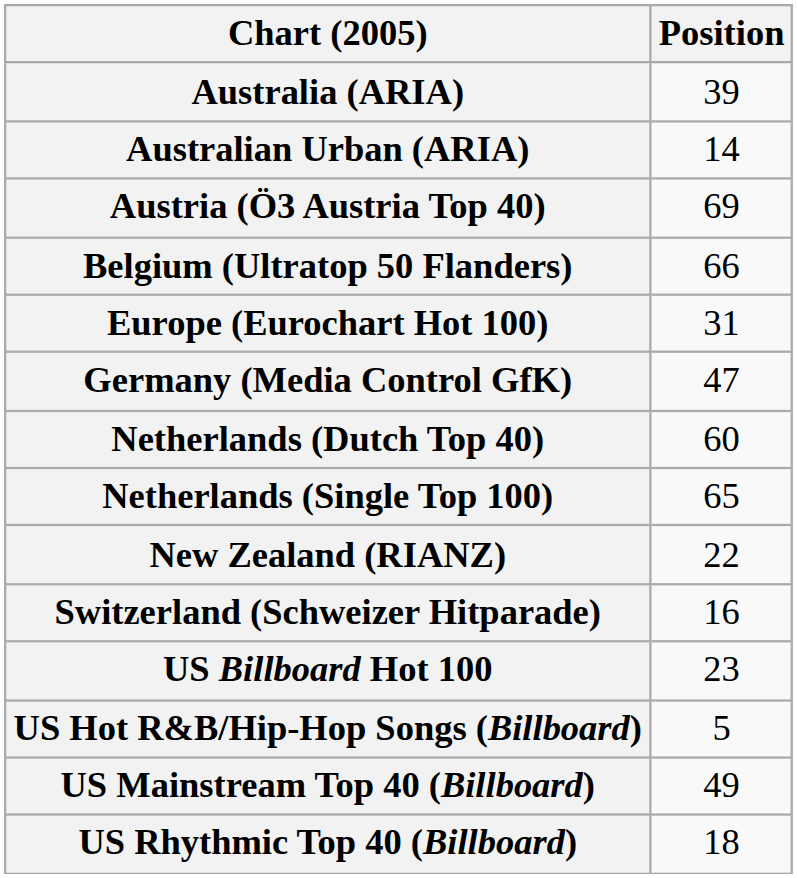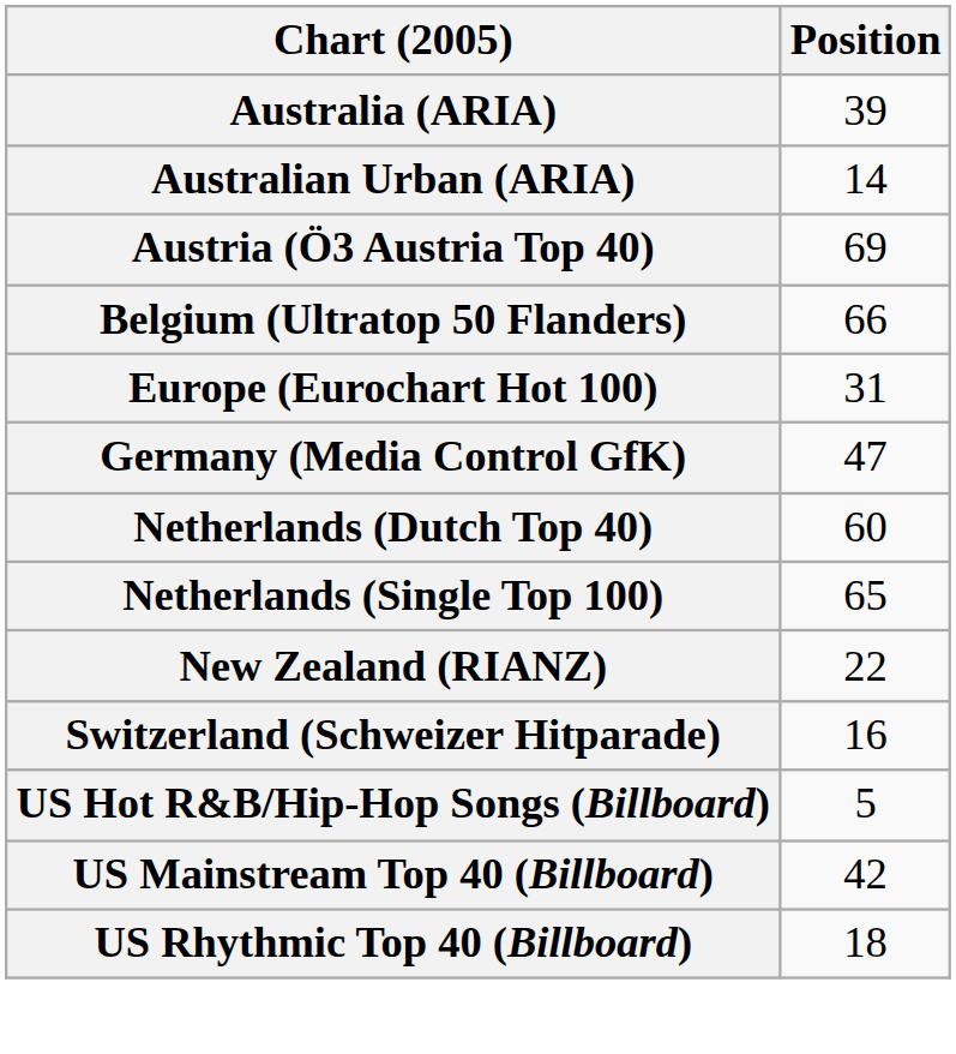- row: US Billboard Hot 100 | 23
US Mainstream Top 40 (Billboard) | Position: 49 -> 42
